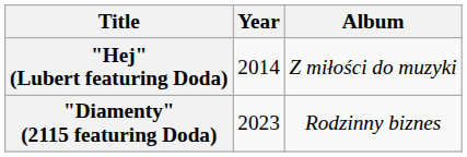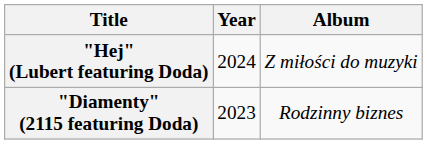"Hej" (Lubert featuring Doda) | Year: 2014 -> 2024
